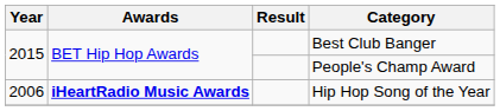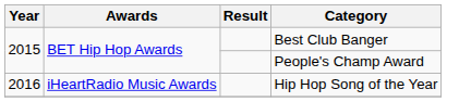Hip Hop Song of the Year | Year: 2006 -> 2016
Hip Hop Song of the Year | Awards: bold -> normal
